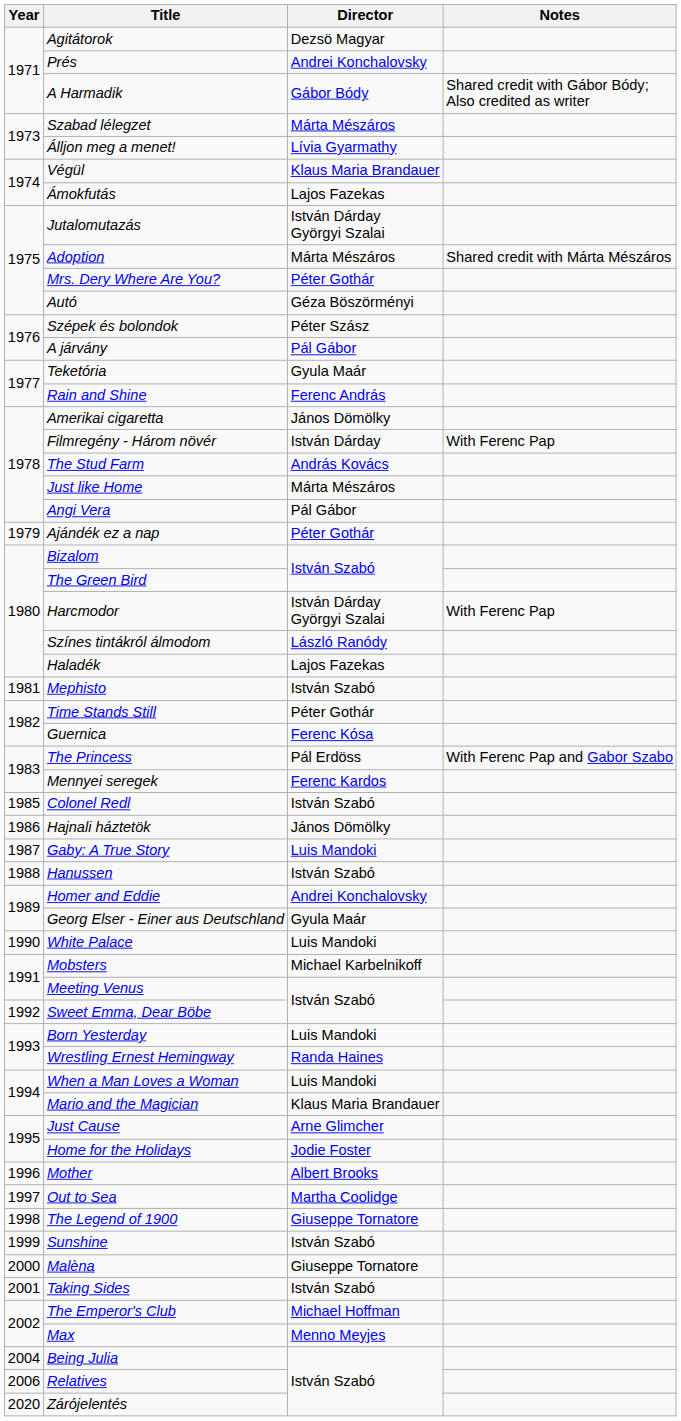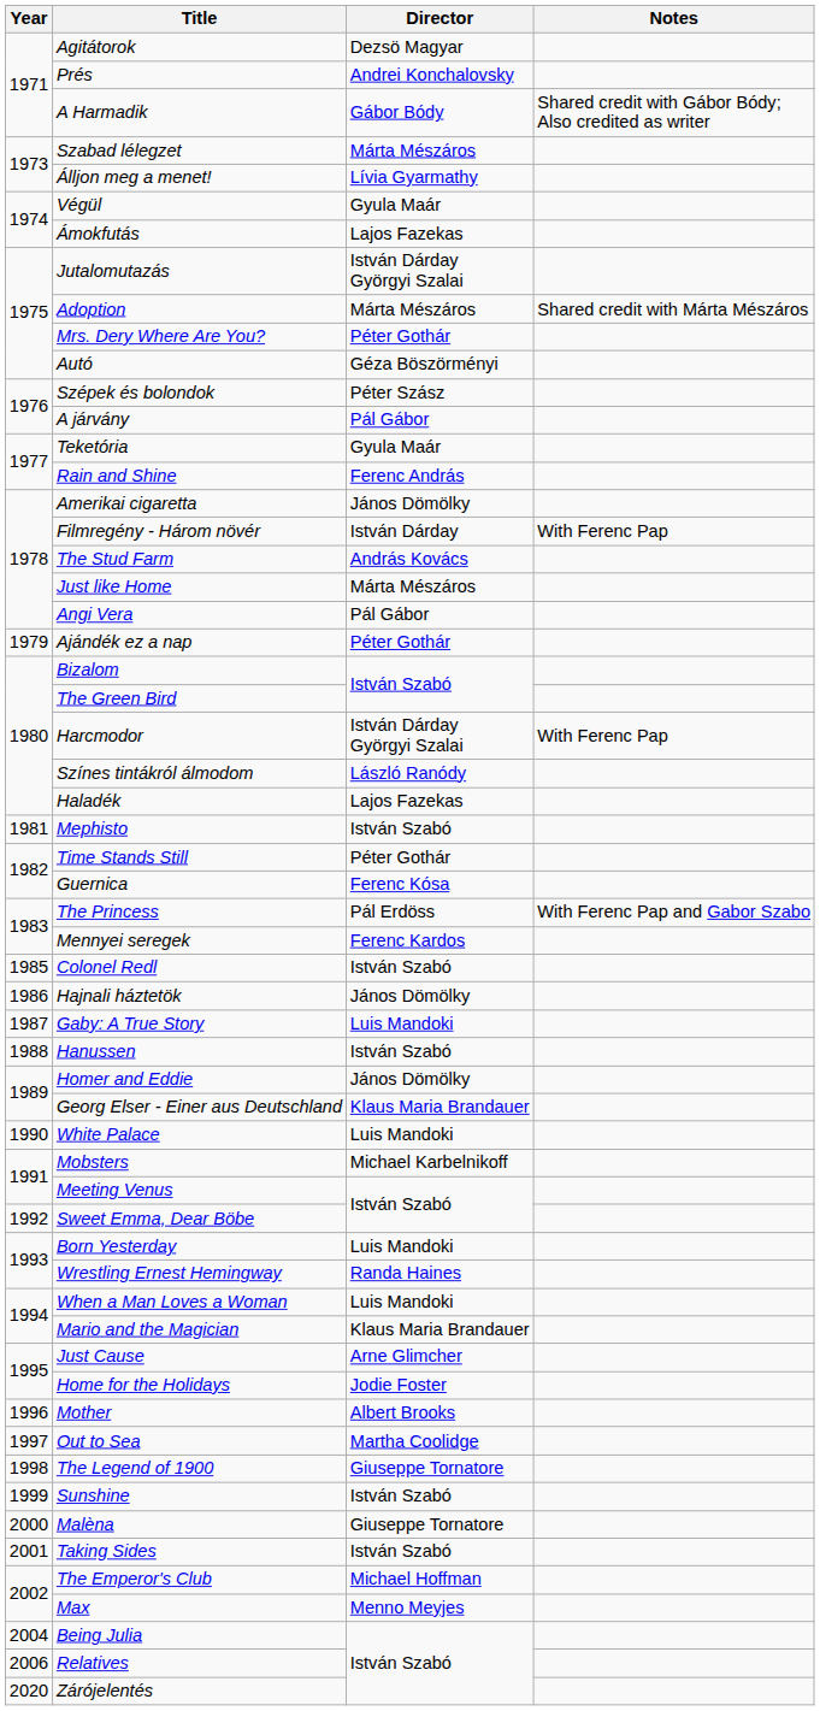Végül | Director: Klaus Maria Brandauer -> Gyula Maár
Homer and Eddie | Director: Andrei Konchalovsky -> János Dömölky
Georg Elser - Einer aus Deutschland | Director: Gyula Maár -> Klaus Maria Brandauer
